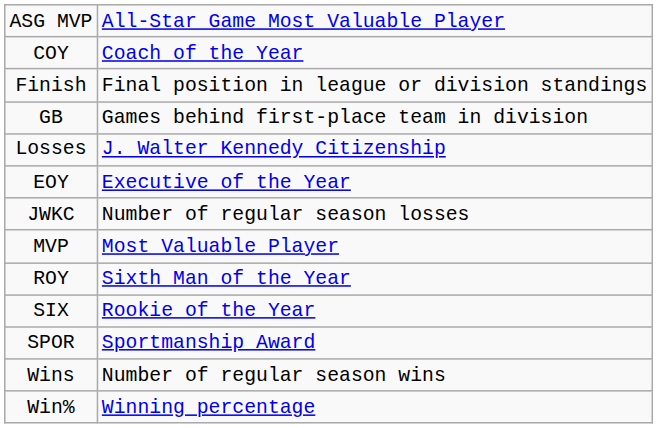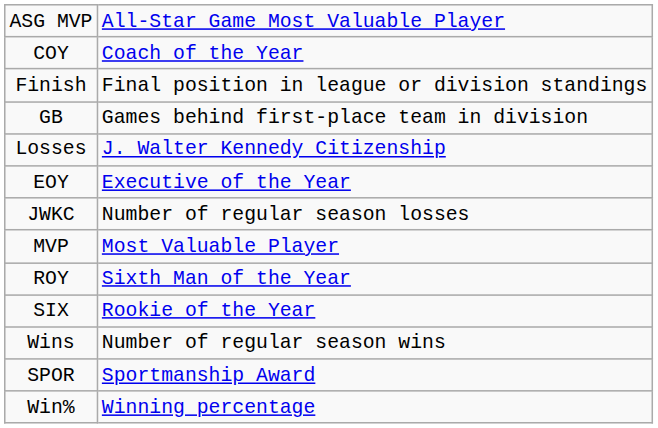rows swapped: SPOR <-> Wins
